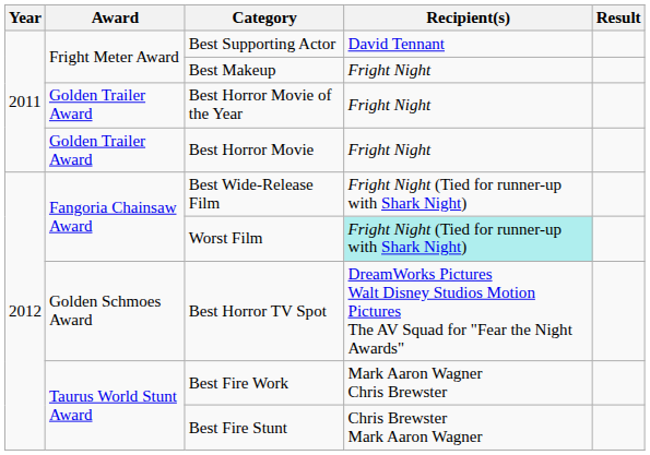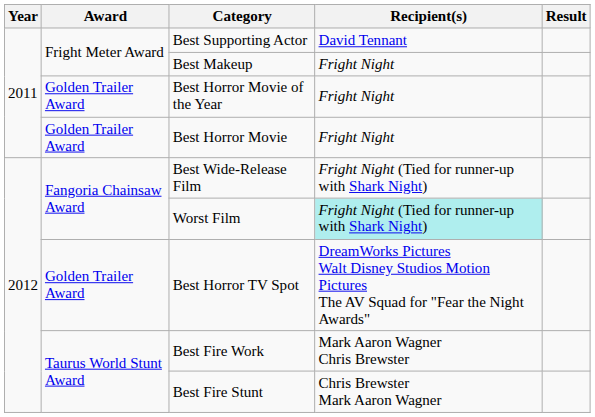Best Horror TV Spot | Award: Golden Schmoes Award -> Golden Trailer Award
